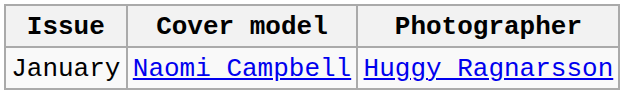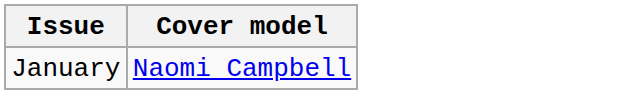- column: Photographer | Huggy Ragnarsson
